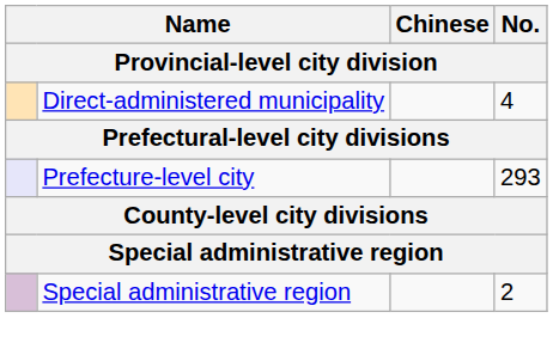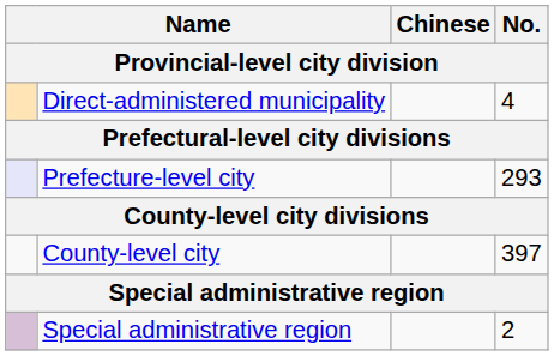+ row: County-level city | 397
